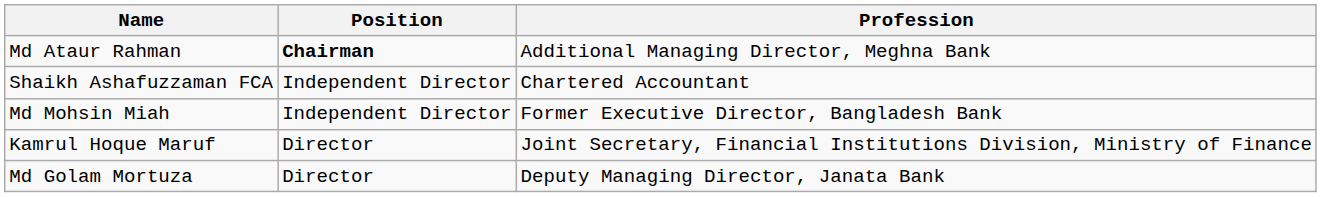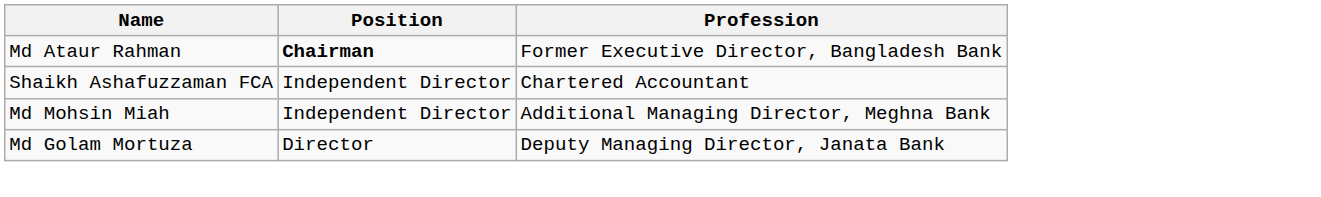Md Ataur Rahman | Profession: Additional Managing Director, Meghna Bank -> Former Executive Director, Bangladesh Bank
Md Mohsin Miah | Profession: Former Executive Director, Bangladesh Bank -> Additional Managing Director, Meghna Bank
- row: Kamrul Hoque Maruf | Director | Joint Secretary, Financial Institutions Division, Ministry of Finance
